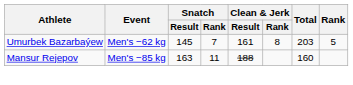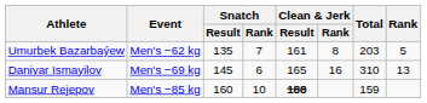Umurbek Bazarbaýew | Snatch / Result: 145 -> 135
+ row: Daniyar Ismayilov | Men's −69 kg | 145 | 6 | 165 | 16 | 310 | 13
Mansur Rejepov | Snatch / Result: 163 -> 160
Mansur Rejepov | Snatch / Rank: 11 -> 10
Mansur Rejepov | Clean & Jerk / Result: normal -> bold
Mansur Rejepov | Total: 160 -> 159
